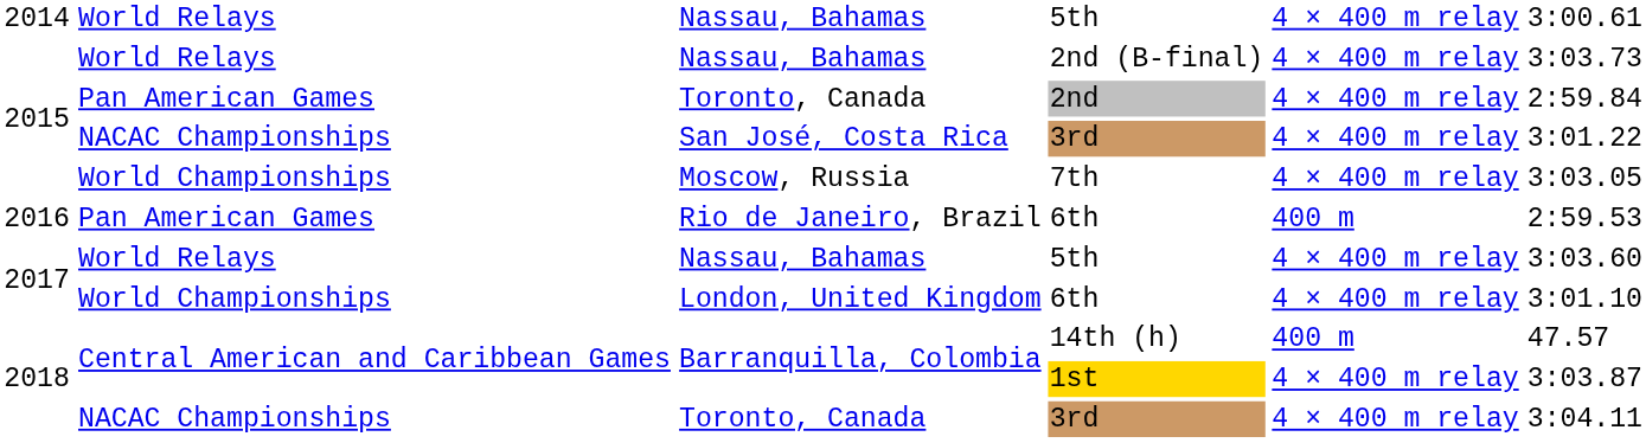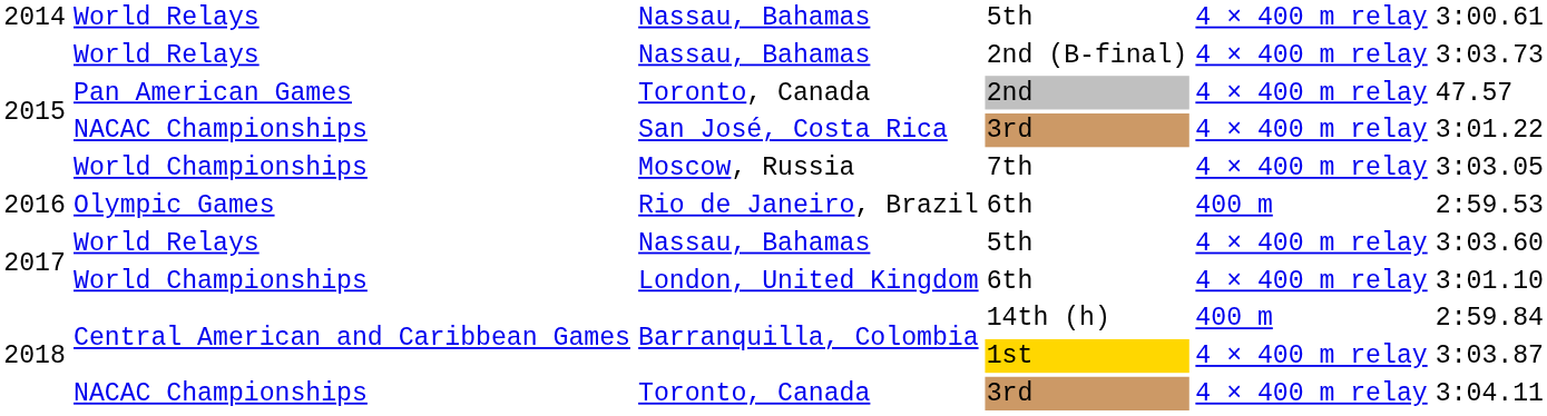2nd | column 6: 2:59.84 -> 47.57
Rio de Janeiro, Brazil / 6th | column 2: Pan American Games -> Olympic Games
14th (h) | column 6: 47.57 -> 2:59.84
